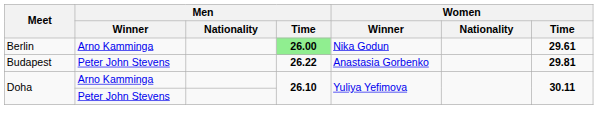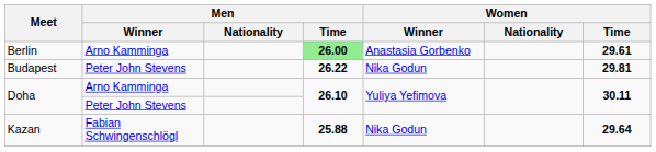Berlin | Women / Winner: Nika Godun -> Anastasia Gorbenko
Budapest | Women / Winner: Anastasia Gorbenko -> Nika Godun
+ row: Kazan | Fabian Schwingenschlögl | 25.88 | Nika Godun | 29.64
